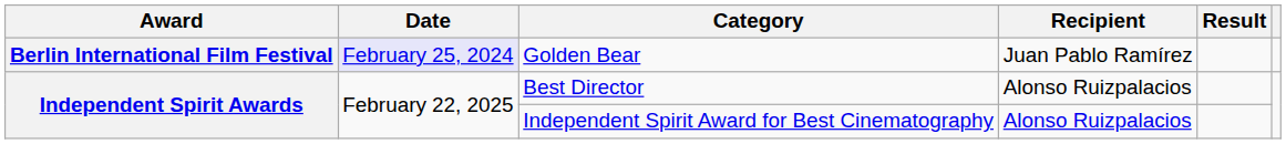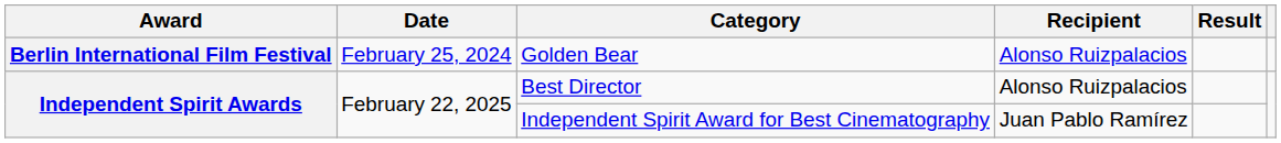Golden Bear | Date: lavender background -> no background
Golden Bear | Recipient: Juan Pablo Ramírez -> Alonso Ruizpalacios
Independent Spirit Award for Best Cinematography | Recipient: Alonso Ruizpalacios -> Juan Pablo Ramírez
